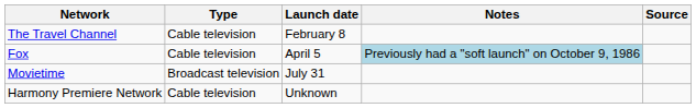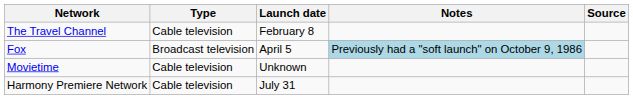Fox | Type: Cable television -> Broadcast television
Movietime | Type: Broadcast television -> Cable television
Movietime | Launch date: July 31 -> Unknown
Harmony Premiere Network | Launch date: Unknown -> July 31
